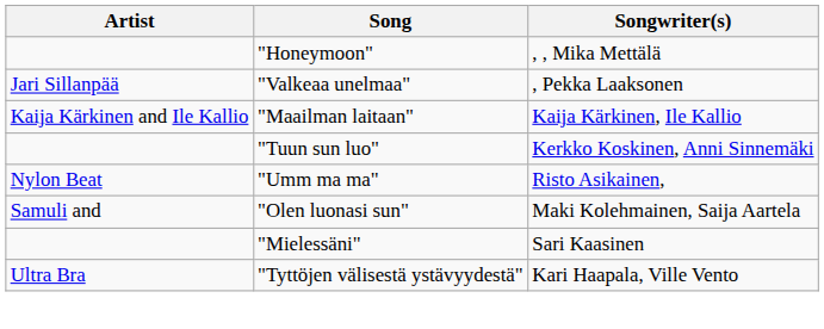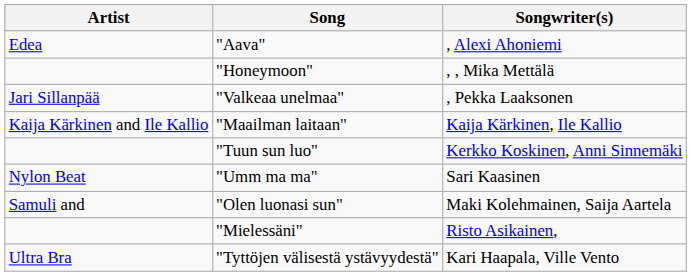+ row: Edea | "Aava" | , Alexi Ahoniemi
"Umm ma ma" | Songwriter(s): Risto Asikainen, -> Sari Kaasinen
"Mielessäni" | Songwriter(s): Sari Kaasinen -> Risto Asikainen,
